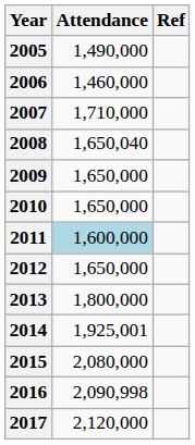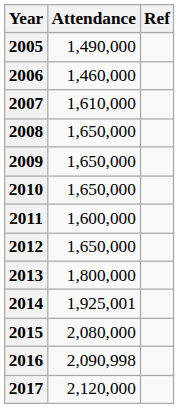2007 | Attendance: 1,710,000 -> 1,610,000
2008 | Attendance: 1,650,040 -> 1,650,000
2011 | Attendance: lightblue background -> no background
